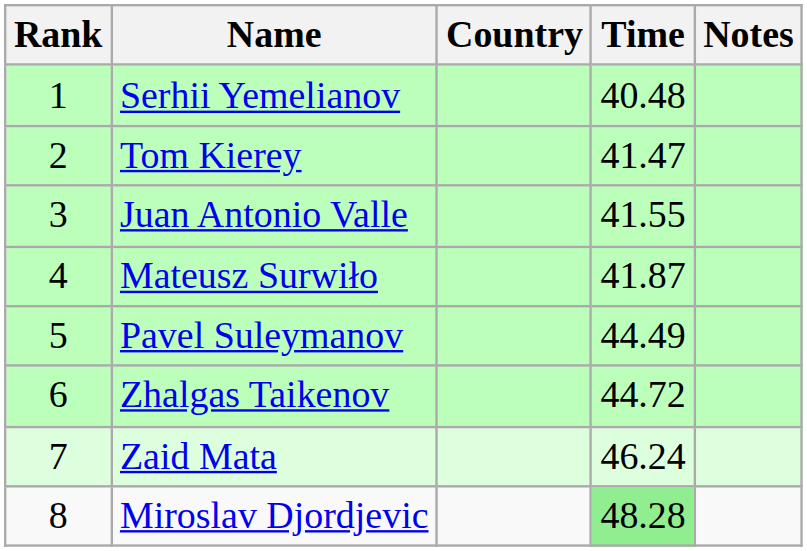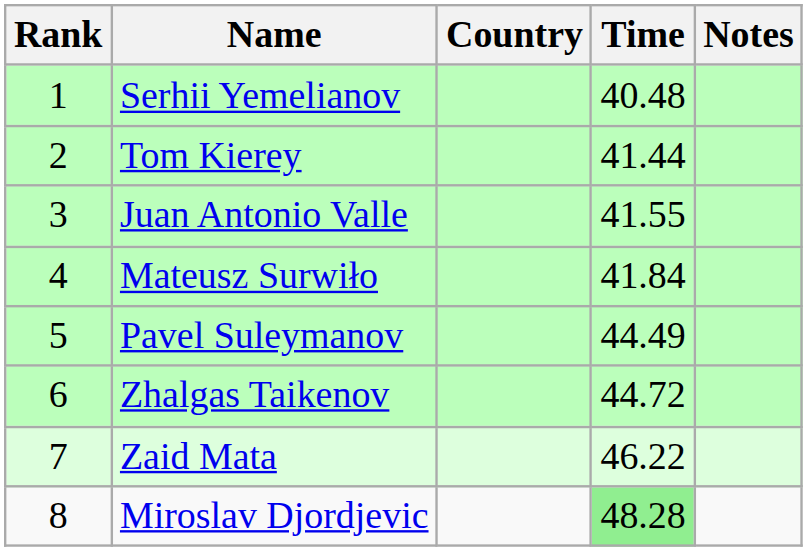Tom Kierey | Time: 41.47 -> 41.44
Mateusz Surwiło | Time: 41.87 -> 41.84
Zaid Mata | Time: 46.24 -> 46.22
